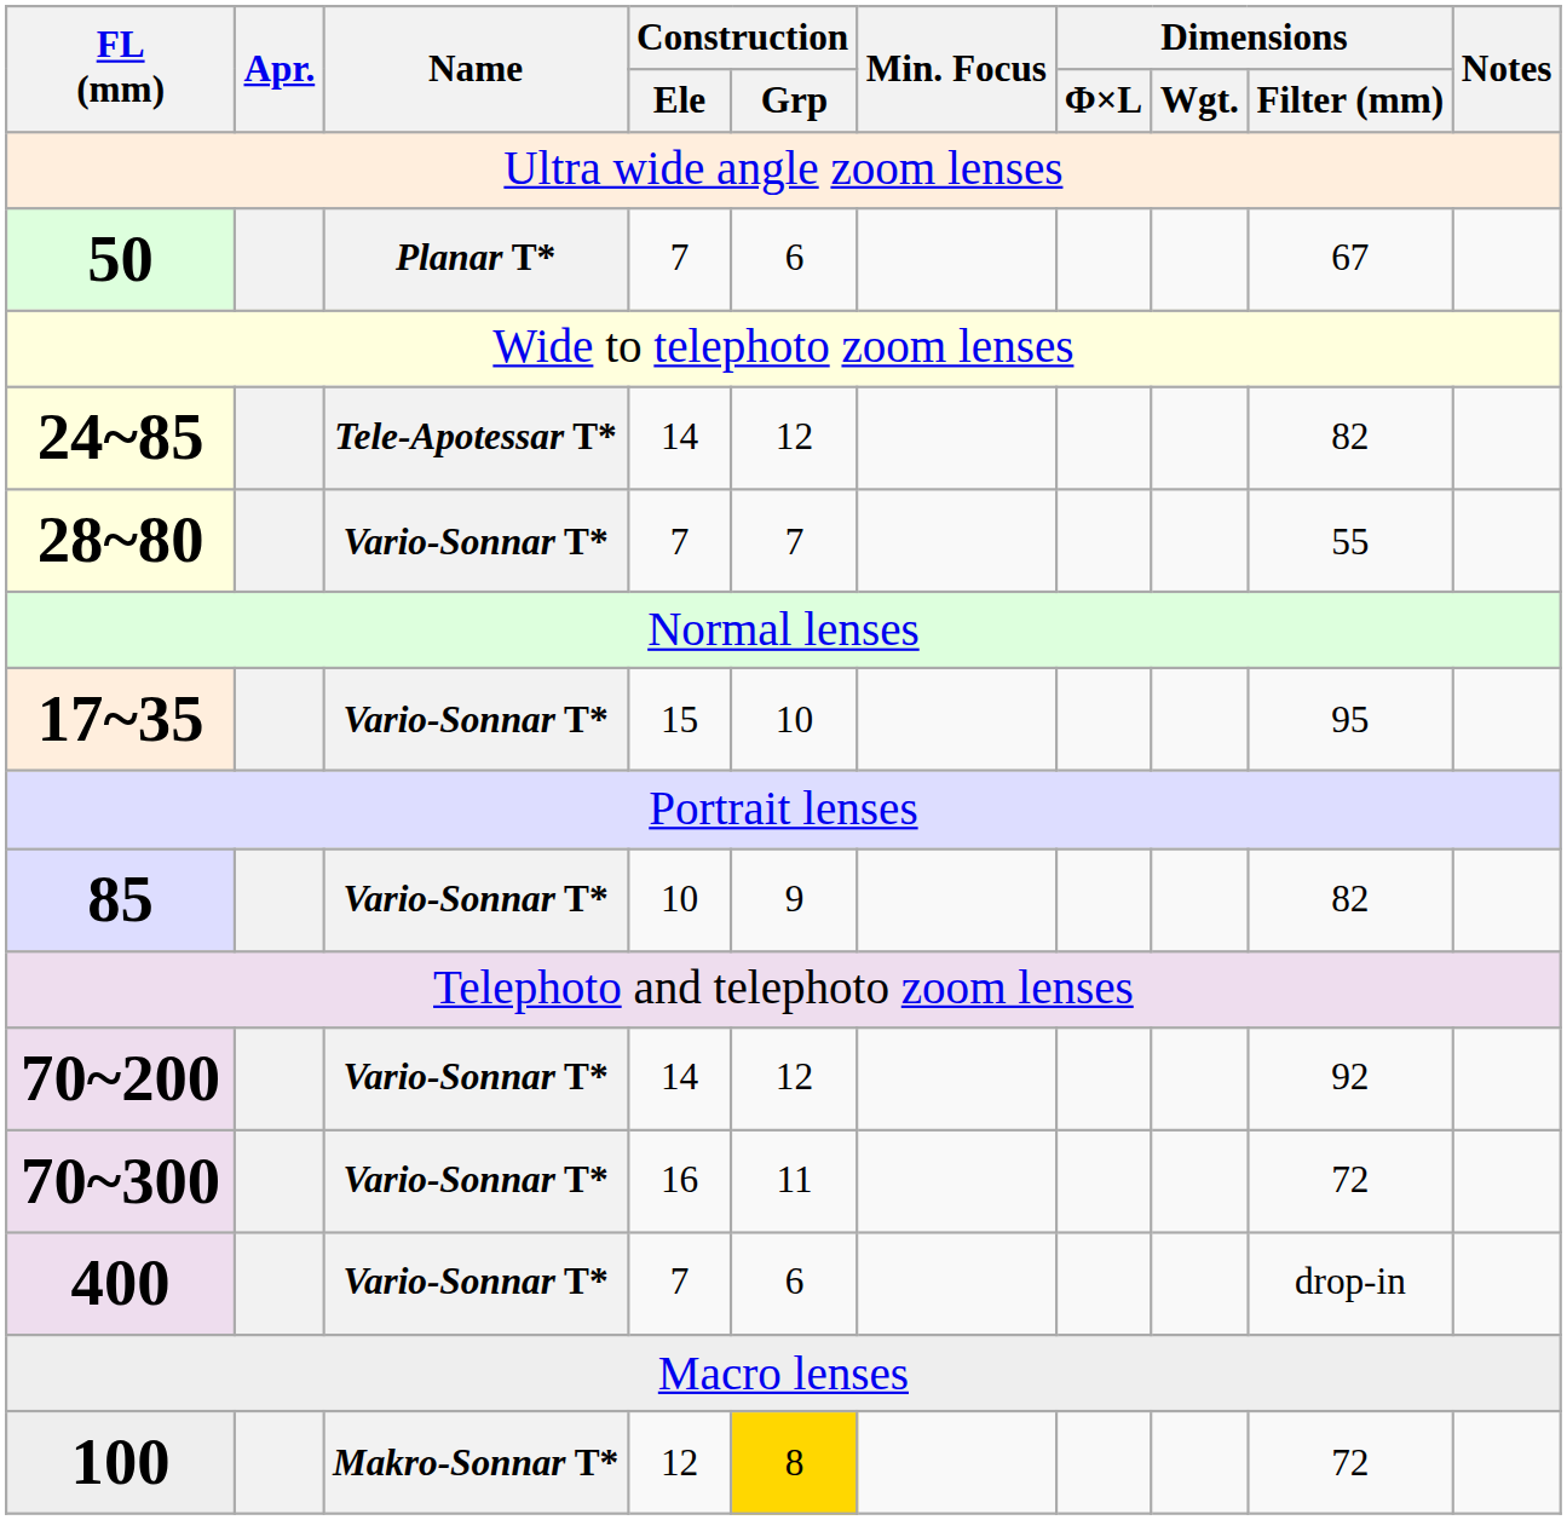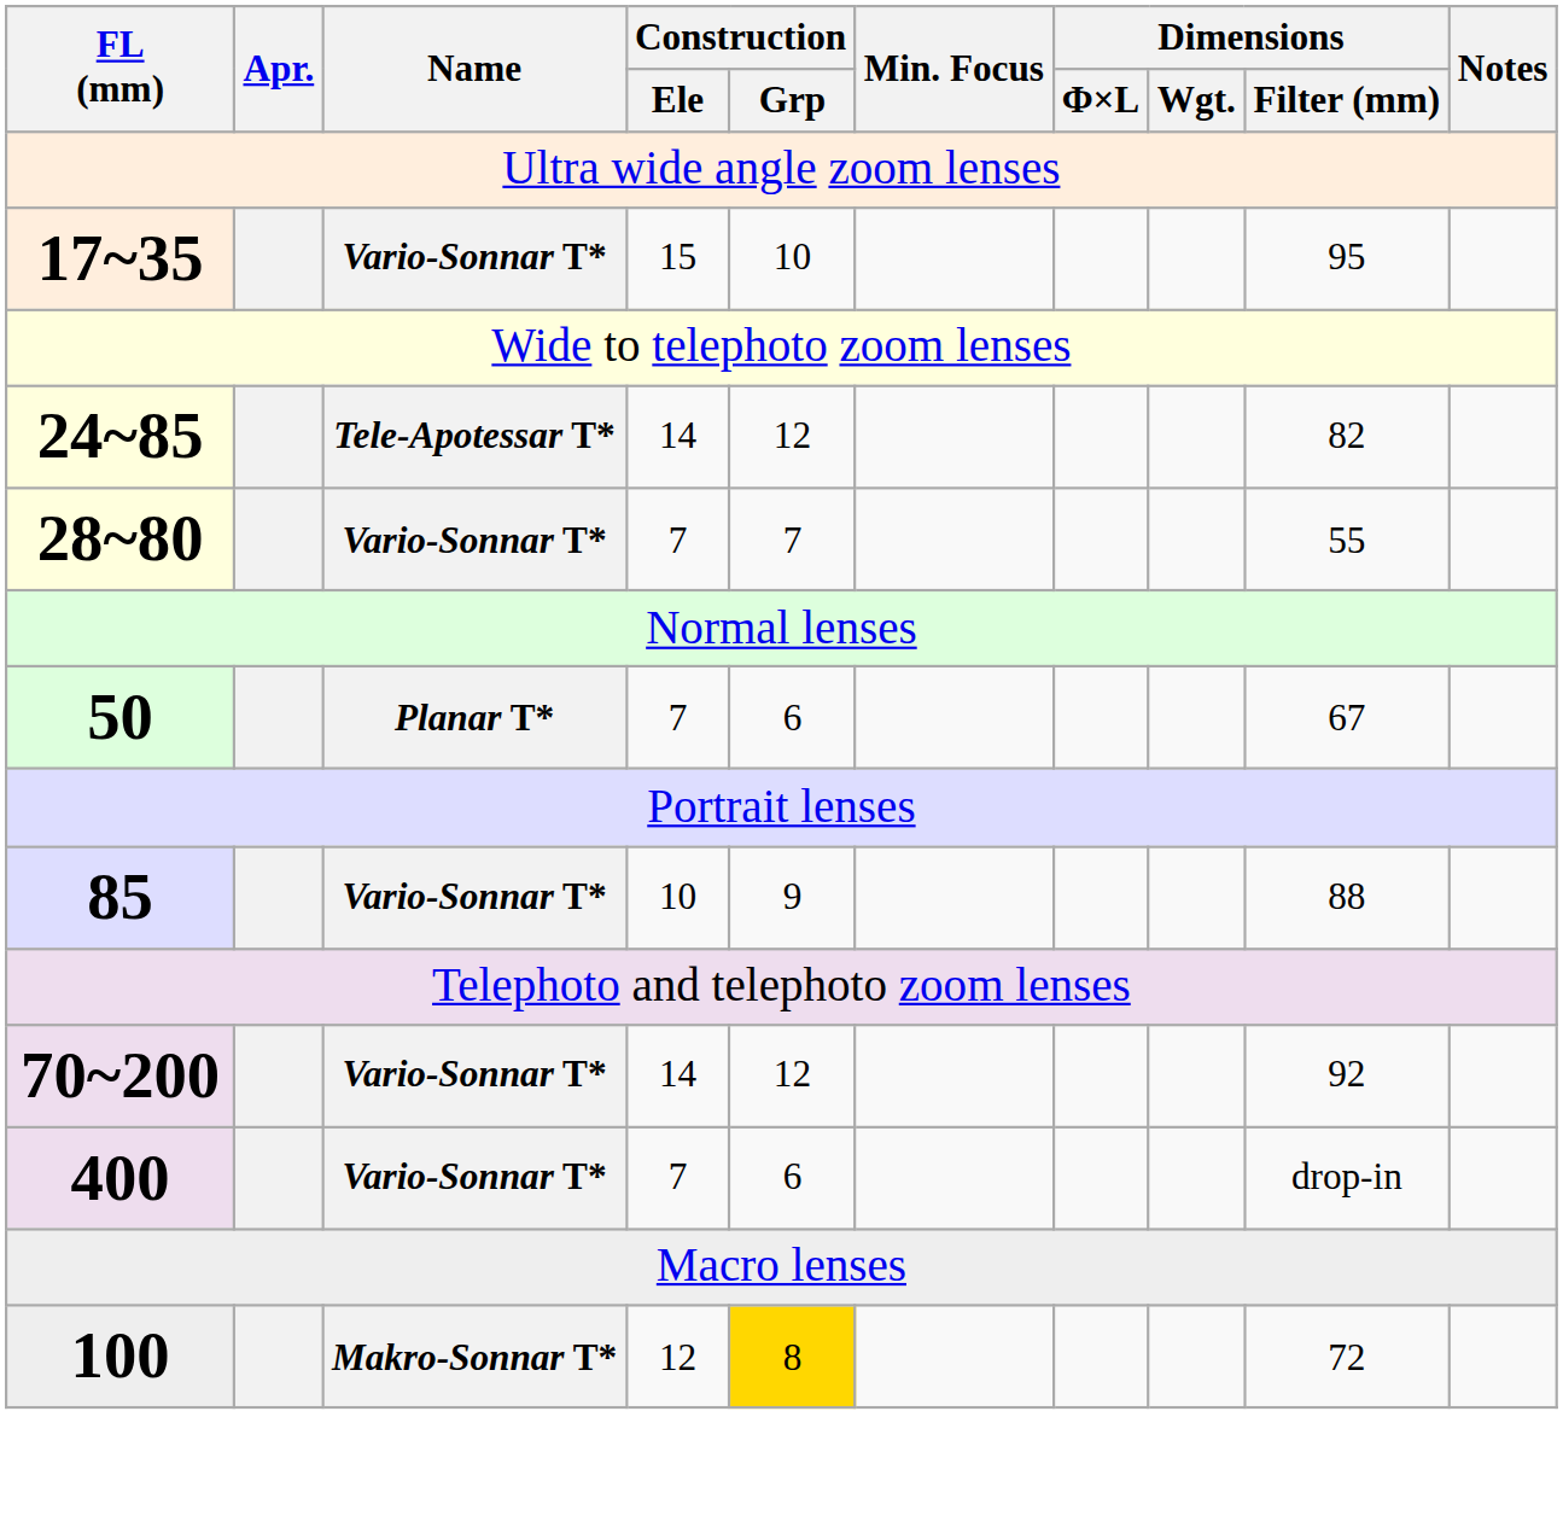rows swapped: 17~35 <-> 50
85 | Dimensions / Filter (mm): 82 -> 88
- row: 70~300 | Vario-Sonnar T* | 16 | 11 | 72
